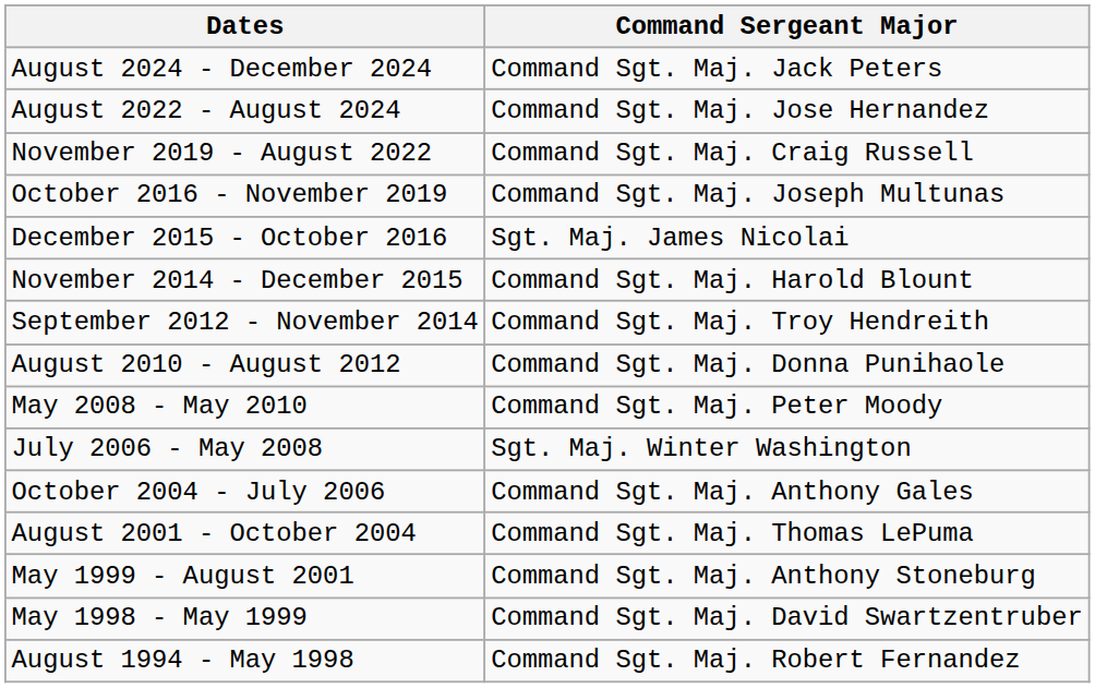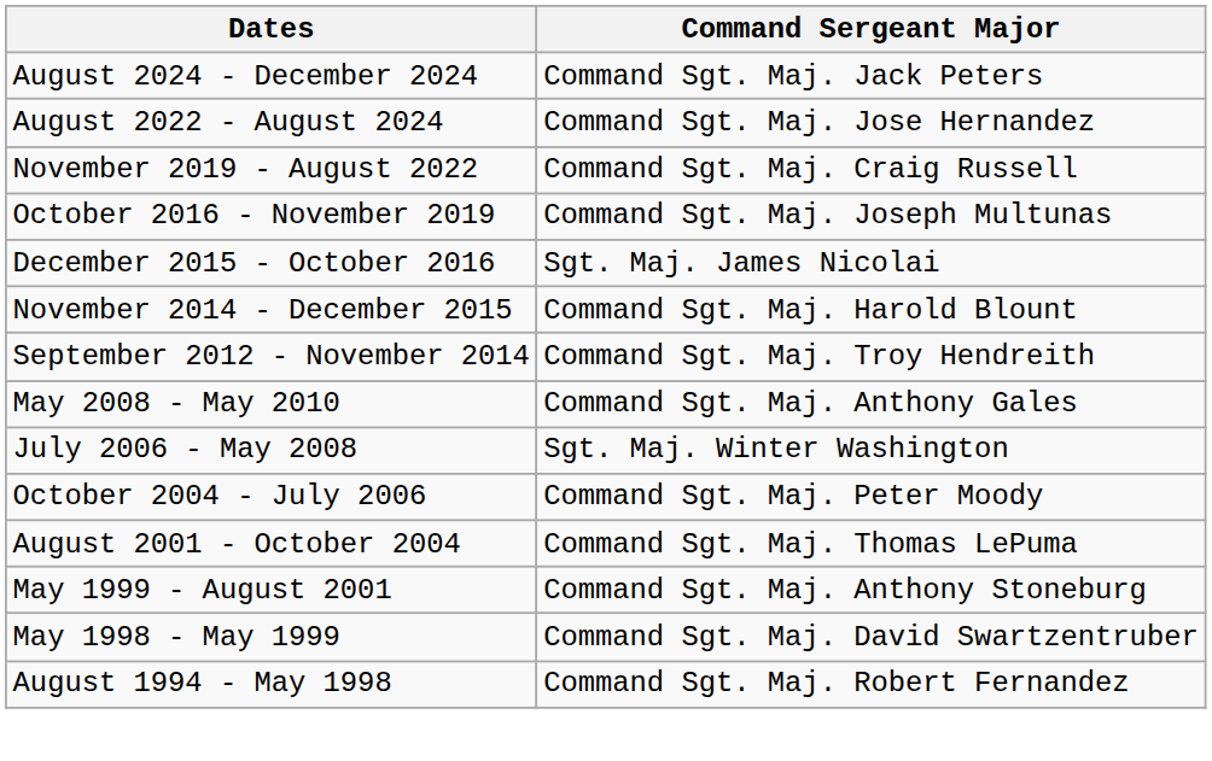- row: August 2010 - August 2012 | Command Sgt. Maj. Donna Punihaole
May 2008 - May 2010 | Command Sergeant Major: Command Sgt. Maj. Peter Moody -> Command Sgt. Maj. Anthony Gales
October 2004 - July 2006 | Command Sergeant Major: Command Sgt. Maj. Anthony Gales -> Command Sgt. Maj. Peter Moody
